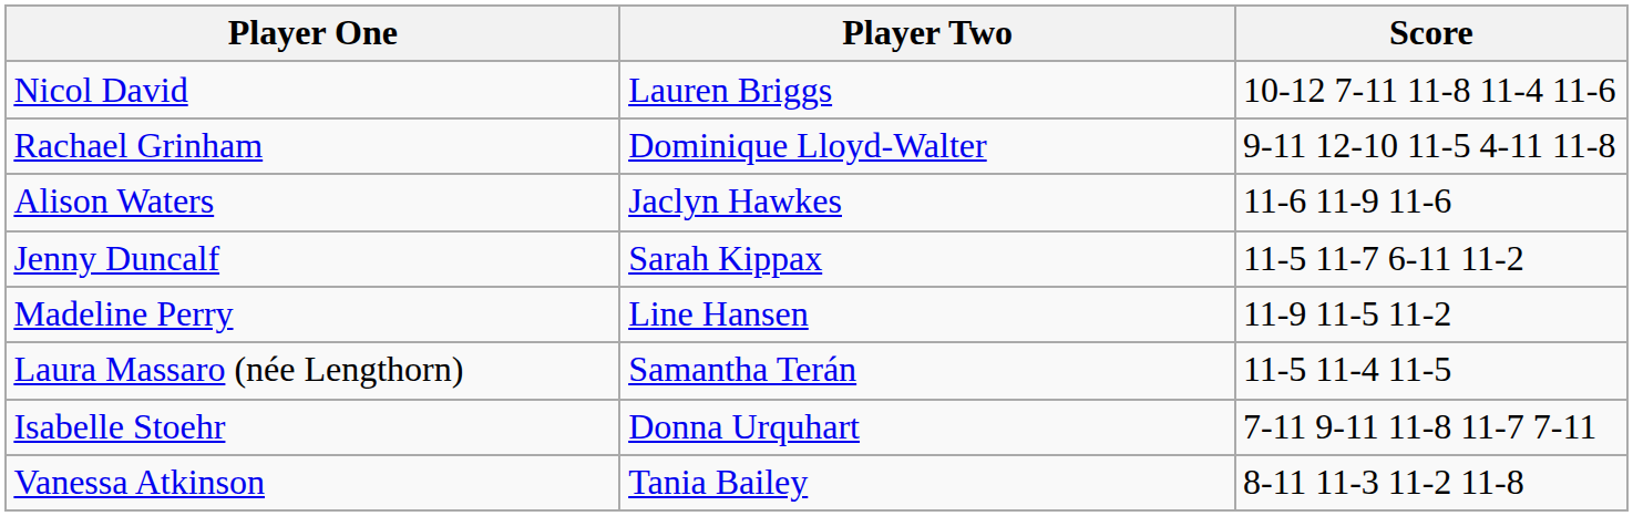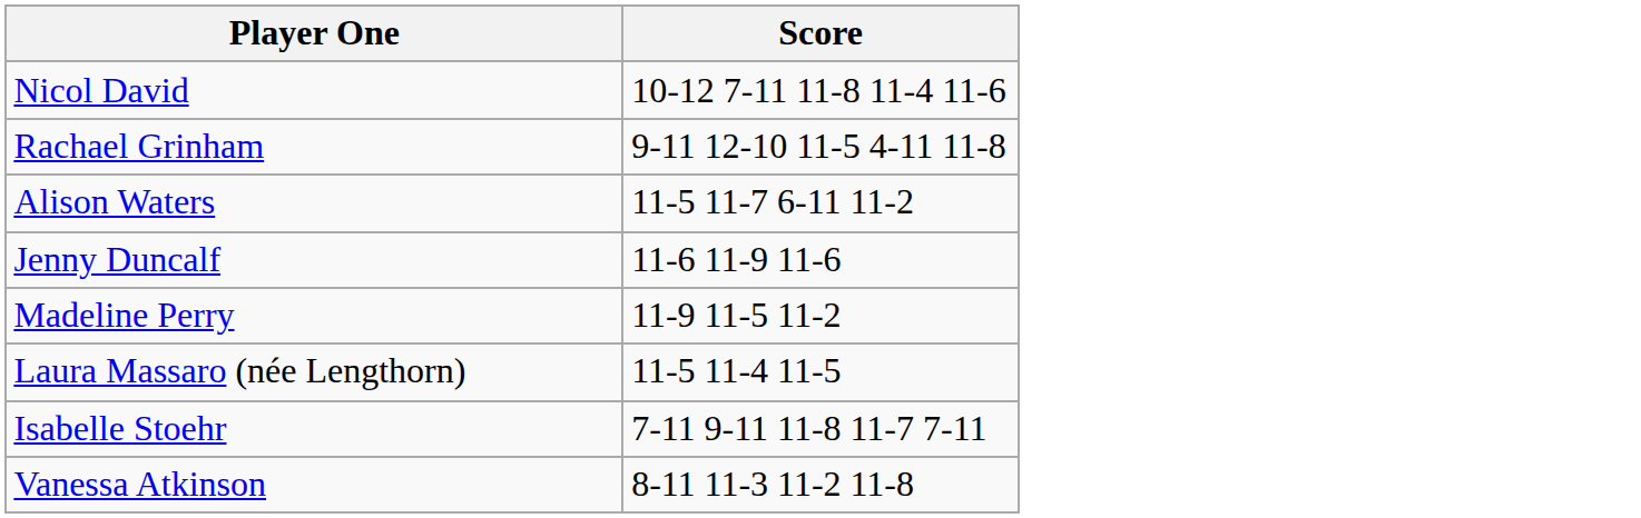- column: Player Two | Lauren Briggs | Dominique Lloyd-Walter | Jaclyn Hawkes | Sarah Kippax | Line Hansen | Samantha Terán | Donna Urquhart | Tania Bailey
Alison Waters | Score: 11-6 11-9 11-6 -> 11-5 11-7 6-11 11-2
Jenny Duncalf | Score: 11-5 11-7 6-11 11-2 -> 11-6 11-9 11-6
